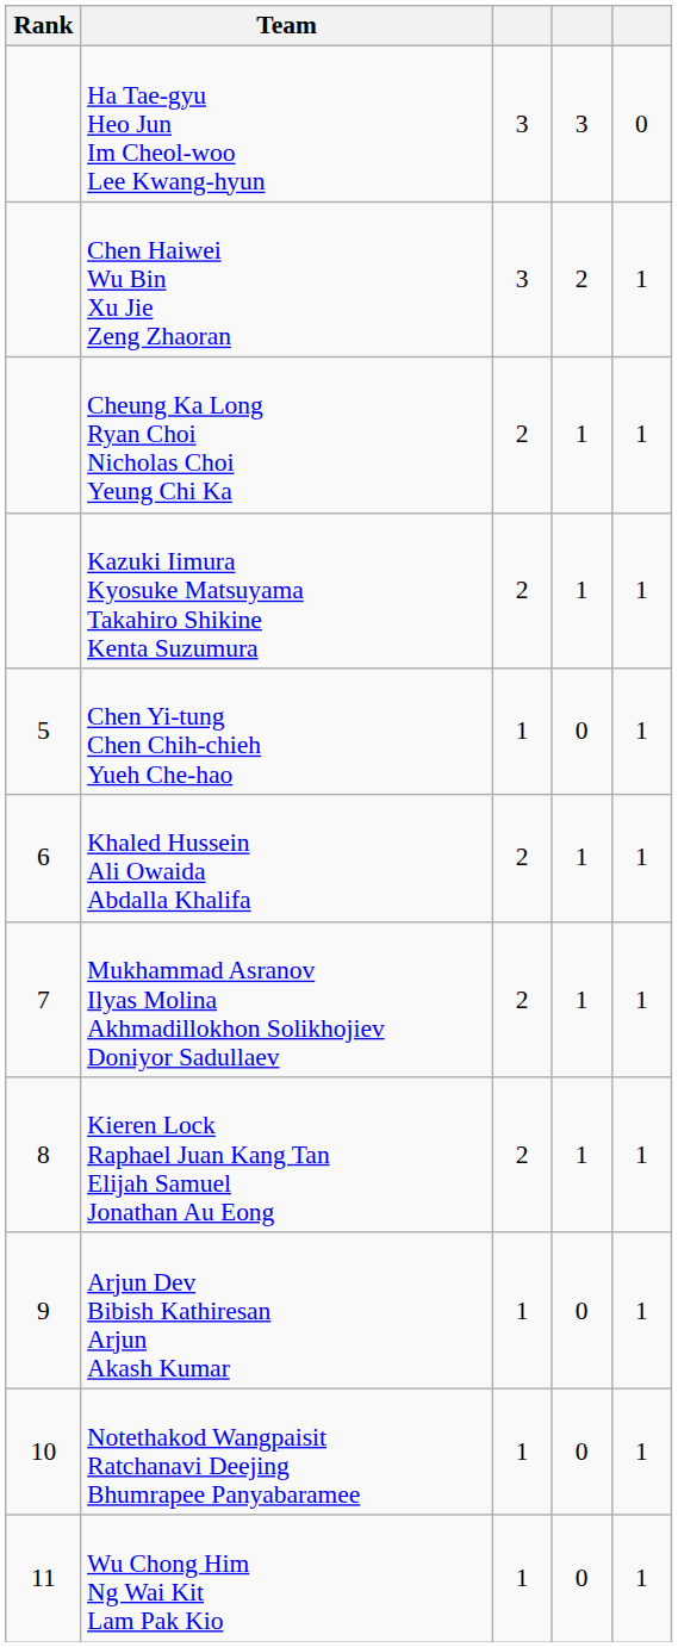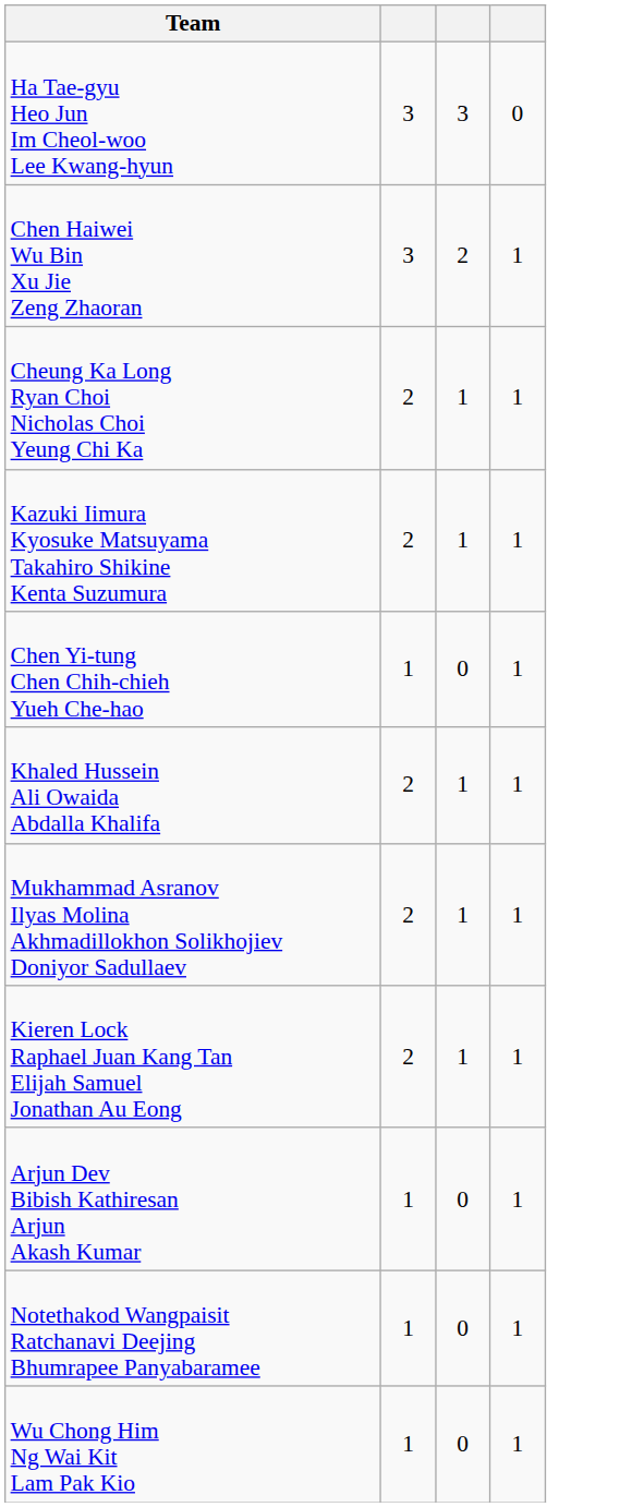- column: Rank | 5 | 6 | 7 | 8 | 9 | 10 | 11
